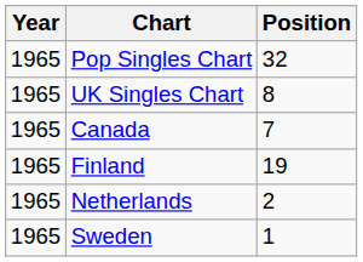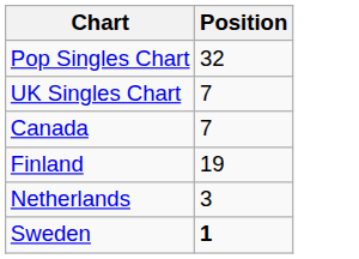- column: Year | 1965 | 1965 | 1965 | 1965 | 1965 | 1965
UK Singles Chart | Position: 8 -> 7
Netherlands | Position: 2 -> 3
Sweden | Position: normal -> bold
